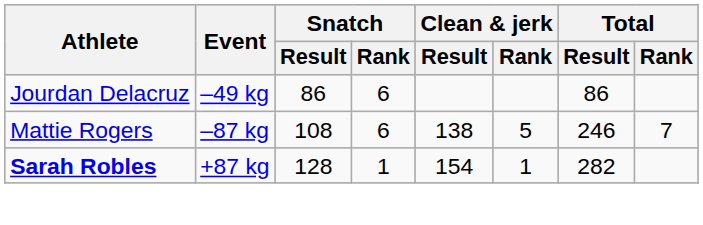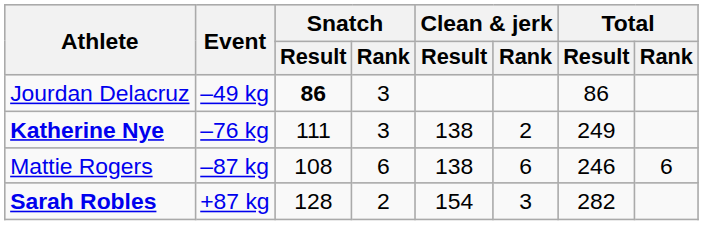Jourdan Delacruz | Snatch / Result: normal -> bold
Jourdan Delacruz | Snatch / Rank: 6 -> 3
+ row: Katherine Nye | –76 kg | 111 | 3 | 138 | 2 | 249
Mattie Rogers | Clean & jerk / Rank: 5 -> 6
Mattie Rogers | Total / Rank: 7 -> 6
Sarah Robles | Snatch / Rank: 1 -> 2
Sarah Robles | Clean & jerk / Rank: 1 -> 3
